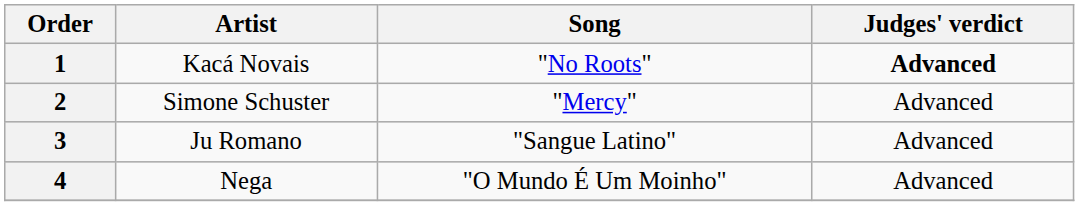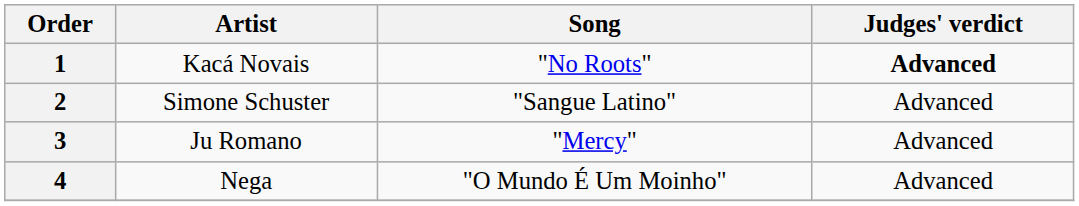2 | Song: "Mercy" -> "Sangue Latino"
3 | Song: "Sangue Latino" -> "Mercy"
